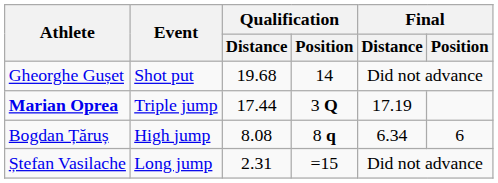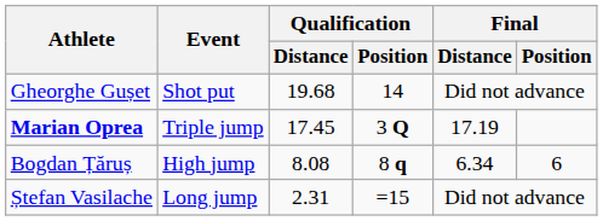Marian Oprea | Qualification / Distance: 17.44 -> 17.45
